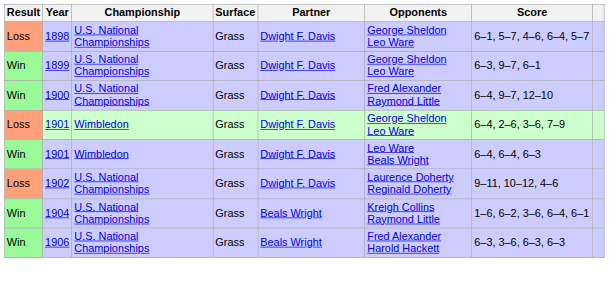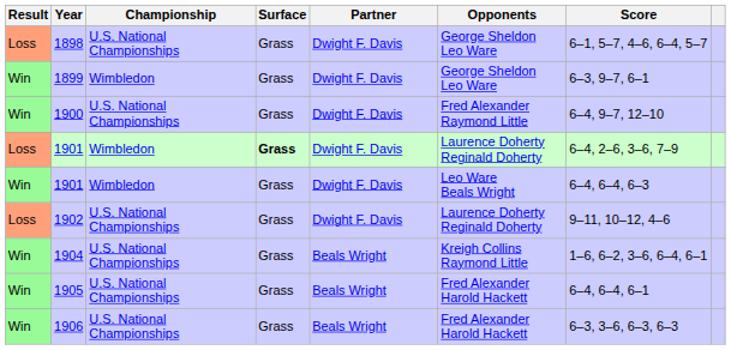1899 | Championship: U.S. National Championships -> Wimbledon
Loss / 1901 | Surface: normal -> bold
Loss / 1901 | Opponents: George Sheldon Leo Ware -> Laurence Doherty Reginald Doherty
+ row: Win | 1905 | U.S. National Championships | Grass | Beals Wright | Fred Alexander Harold Hackett | 6–4, 6–4, 6–1
